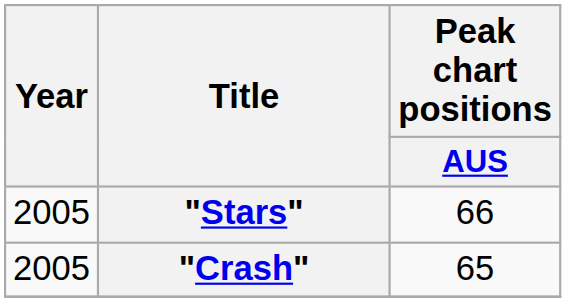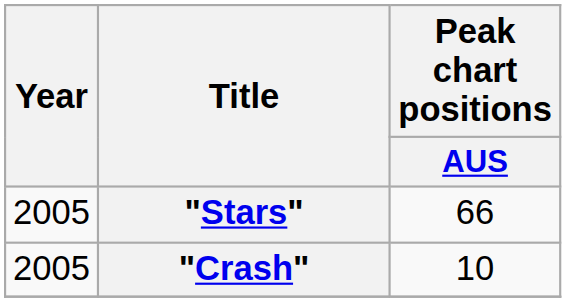"Crash" | Peak chart positions / AUS: 65 -> 10
